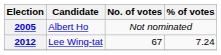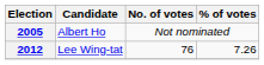2012 | No. of votes: 67 -> 76
2012 | % of votes: 7.24 -> 7.26
